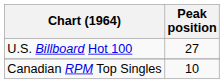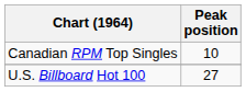rows swapped: Canadian RPM Top Singles <-> U.S. Billboard Hot 100
